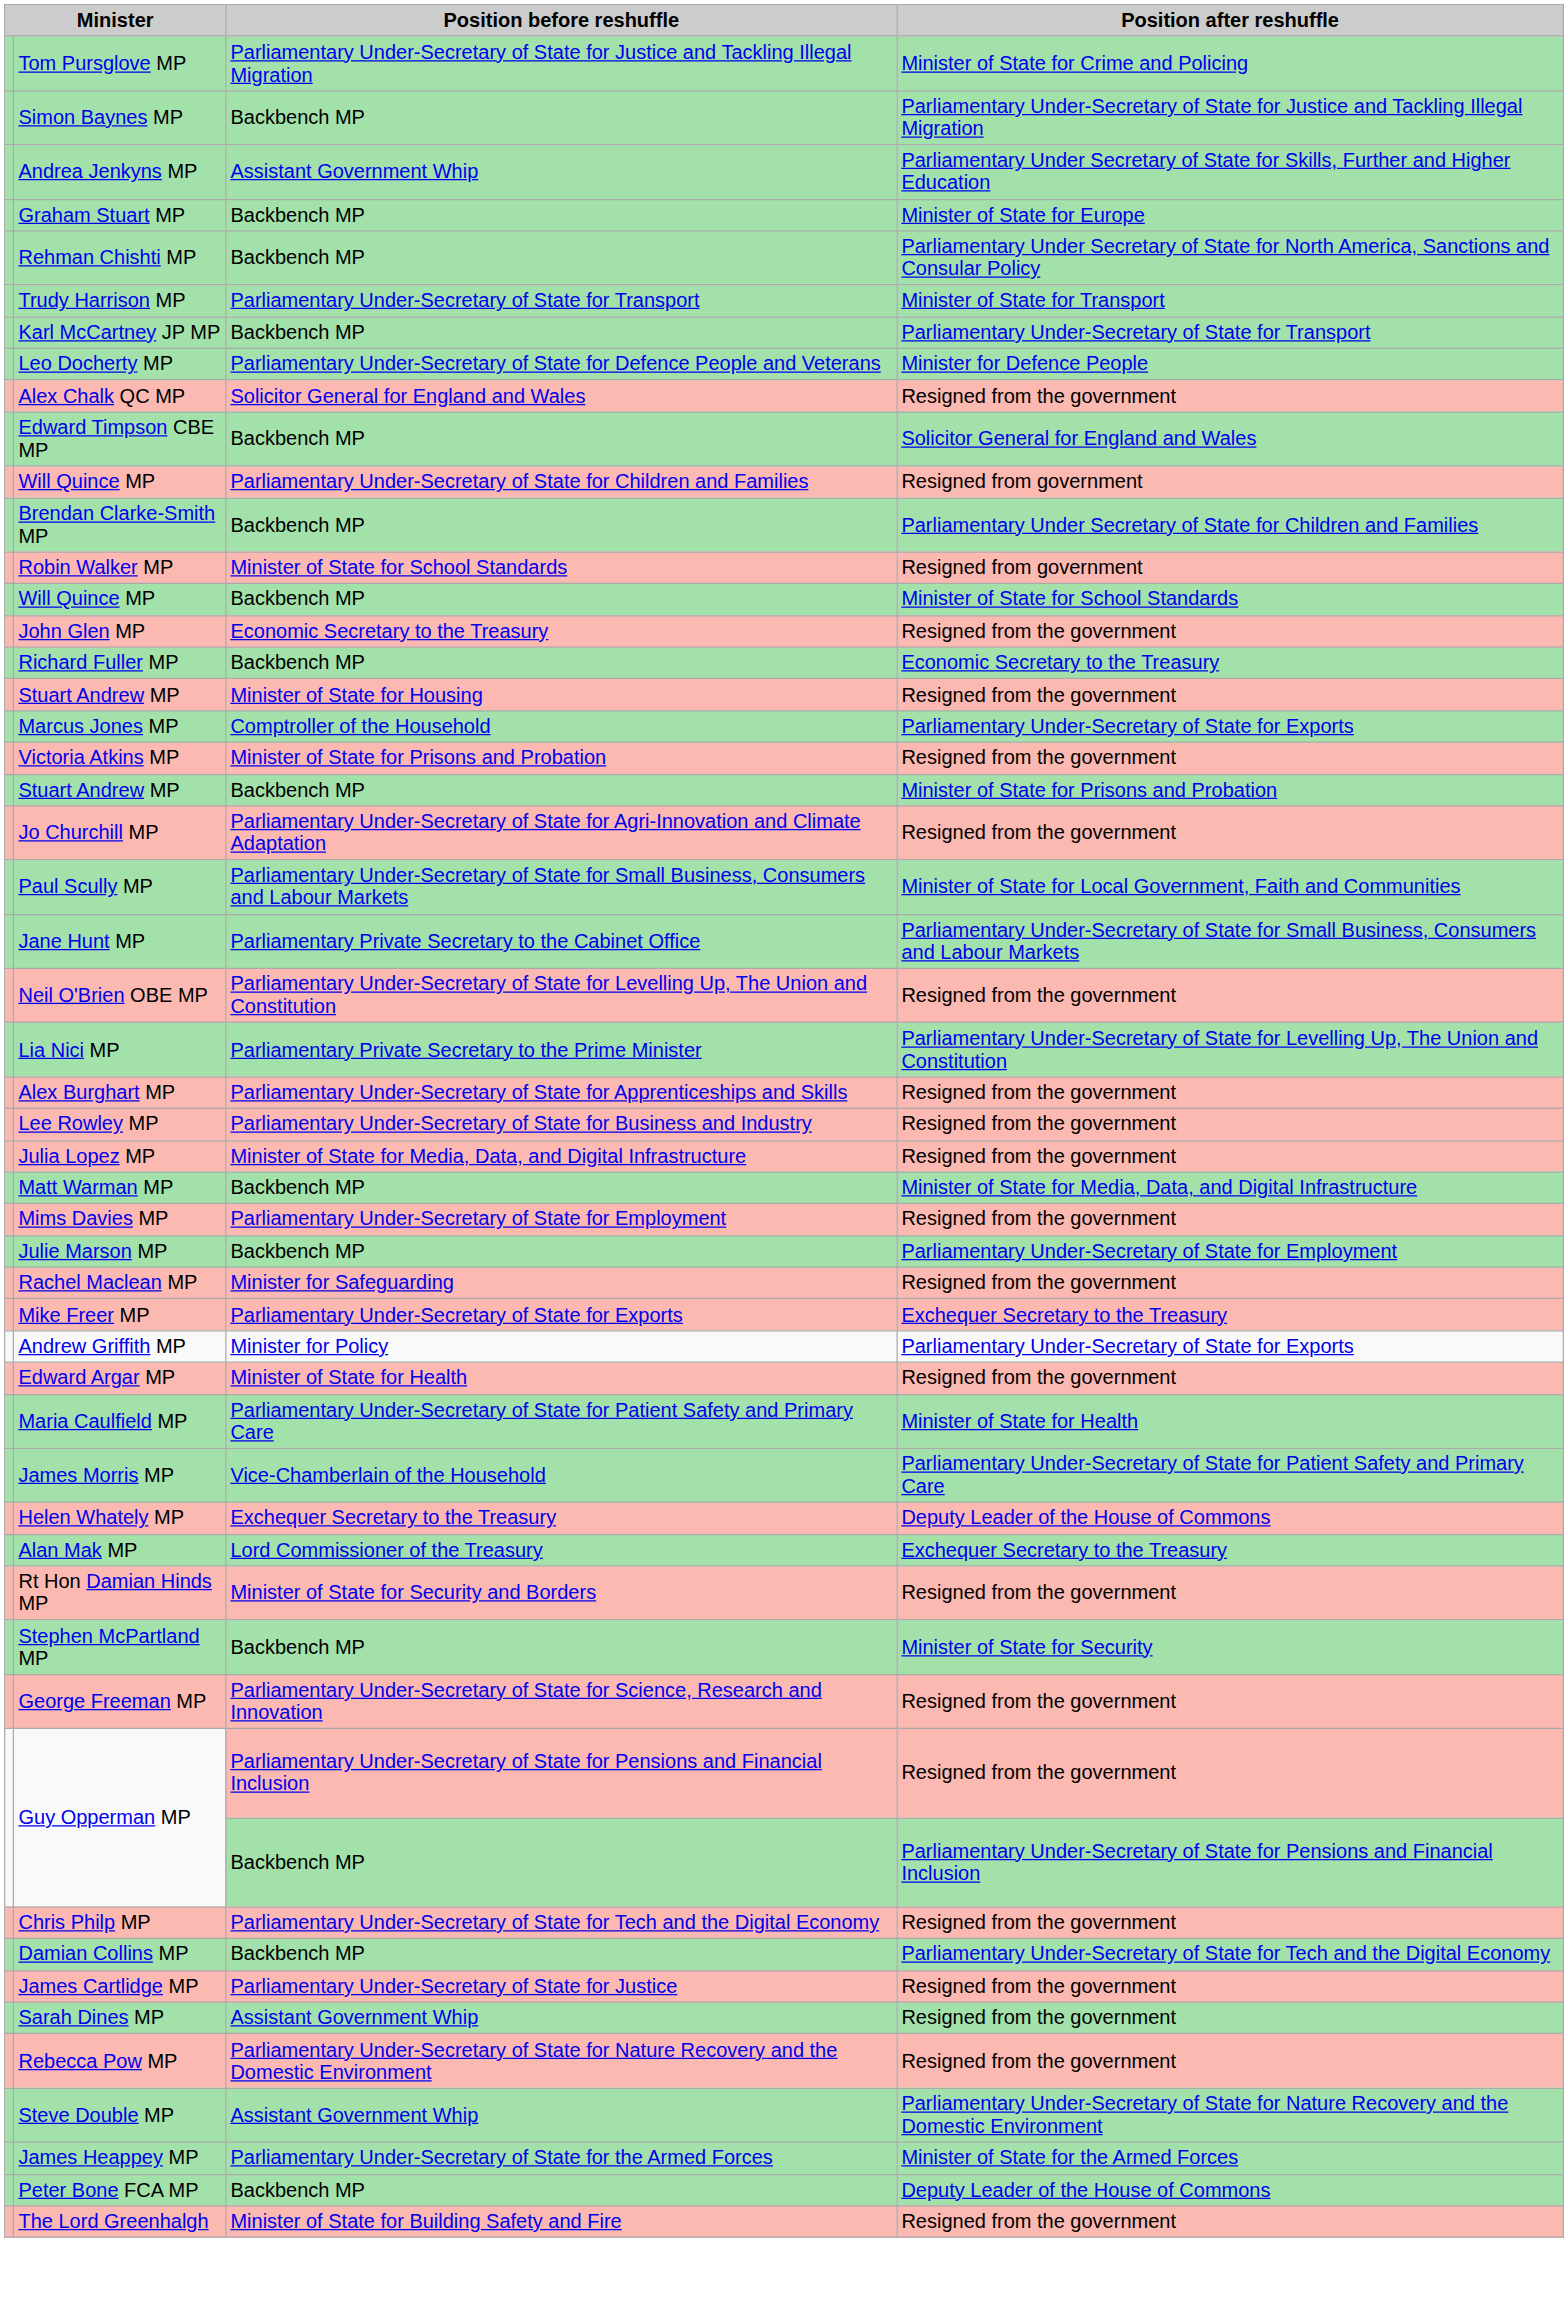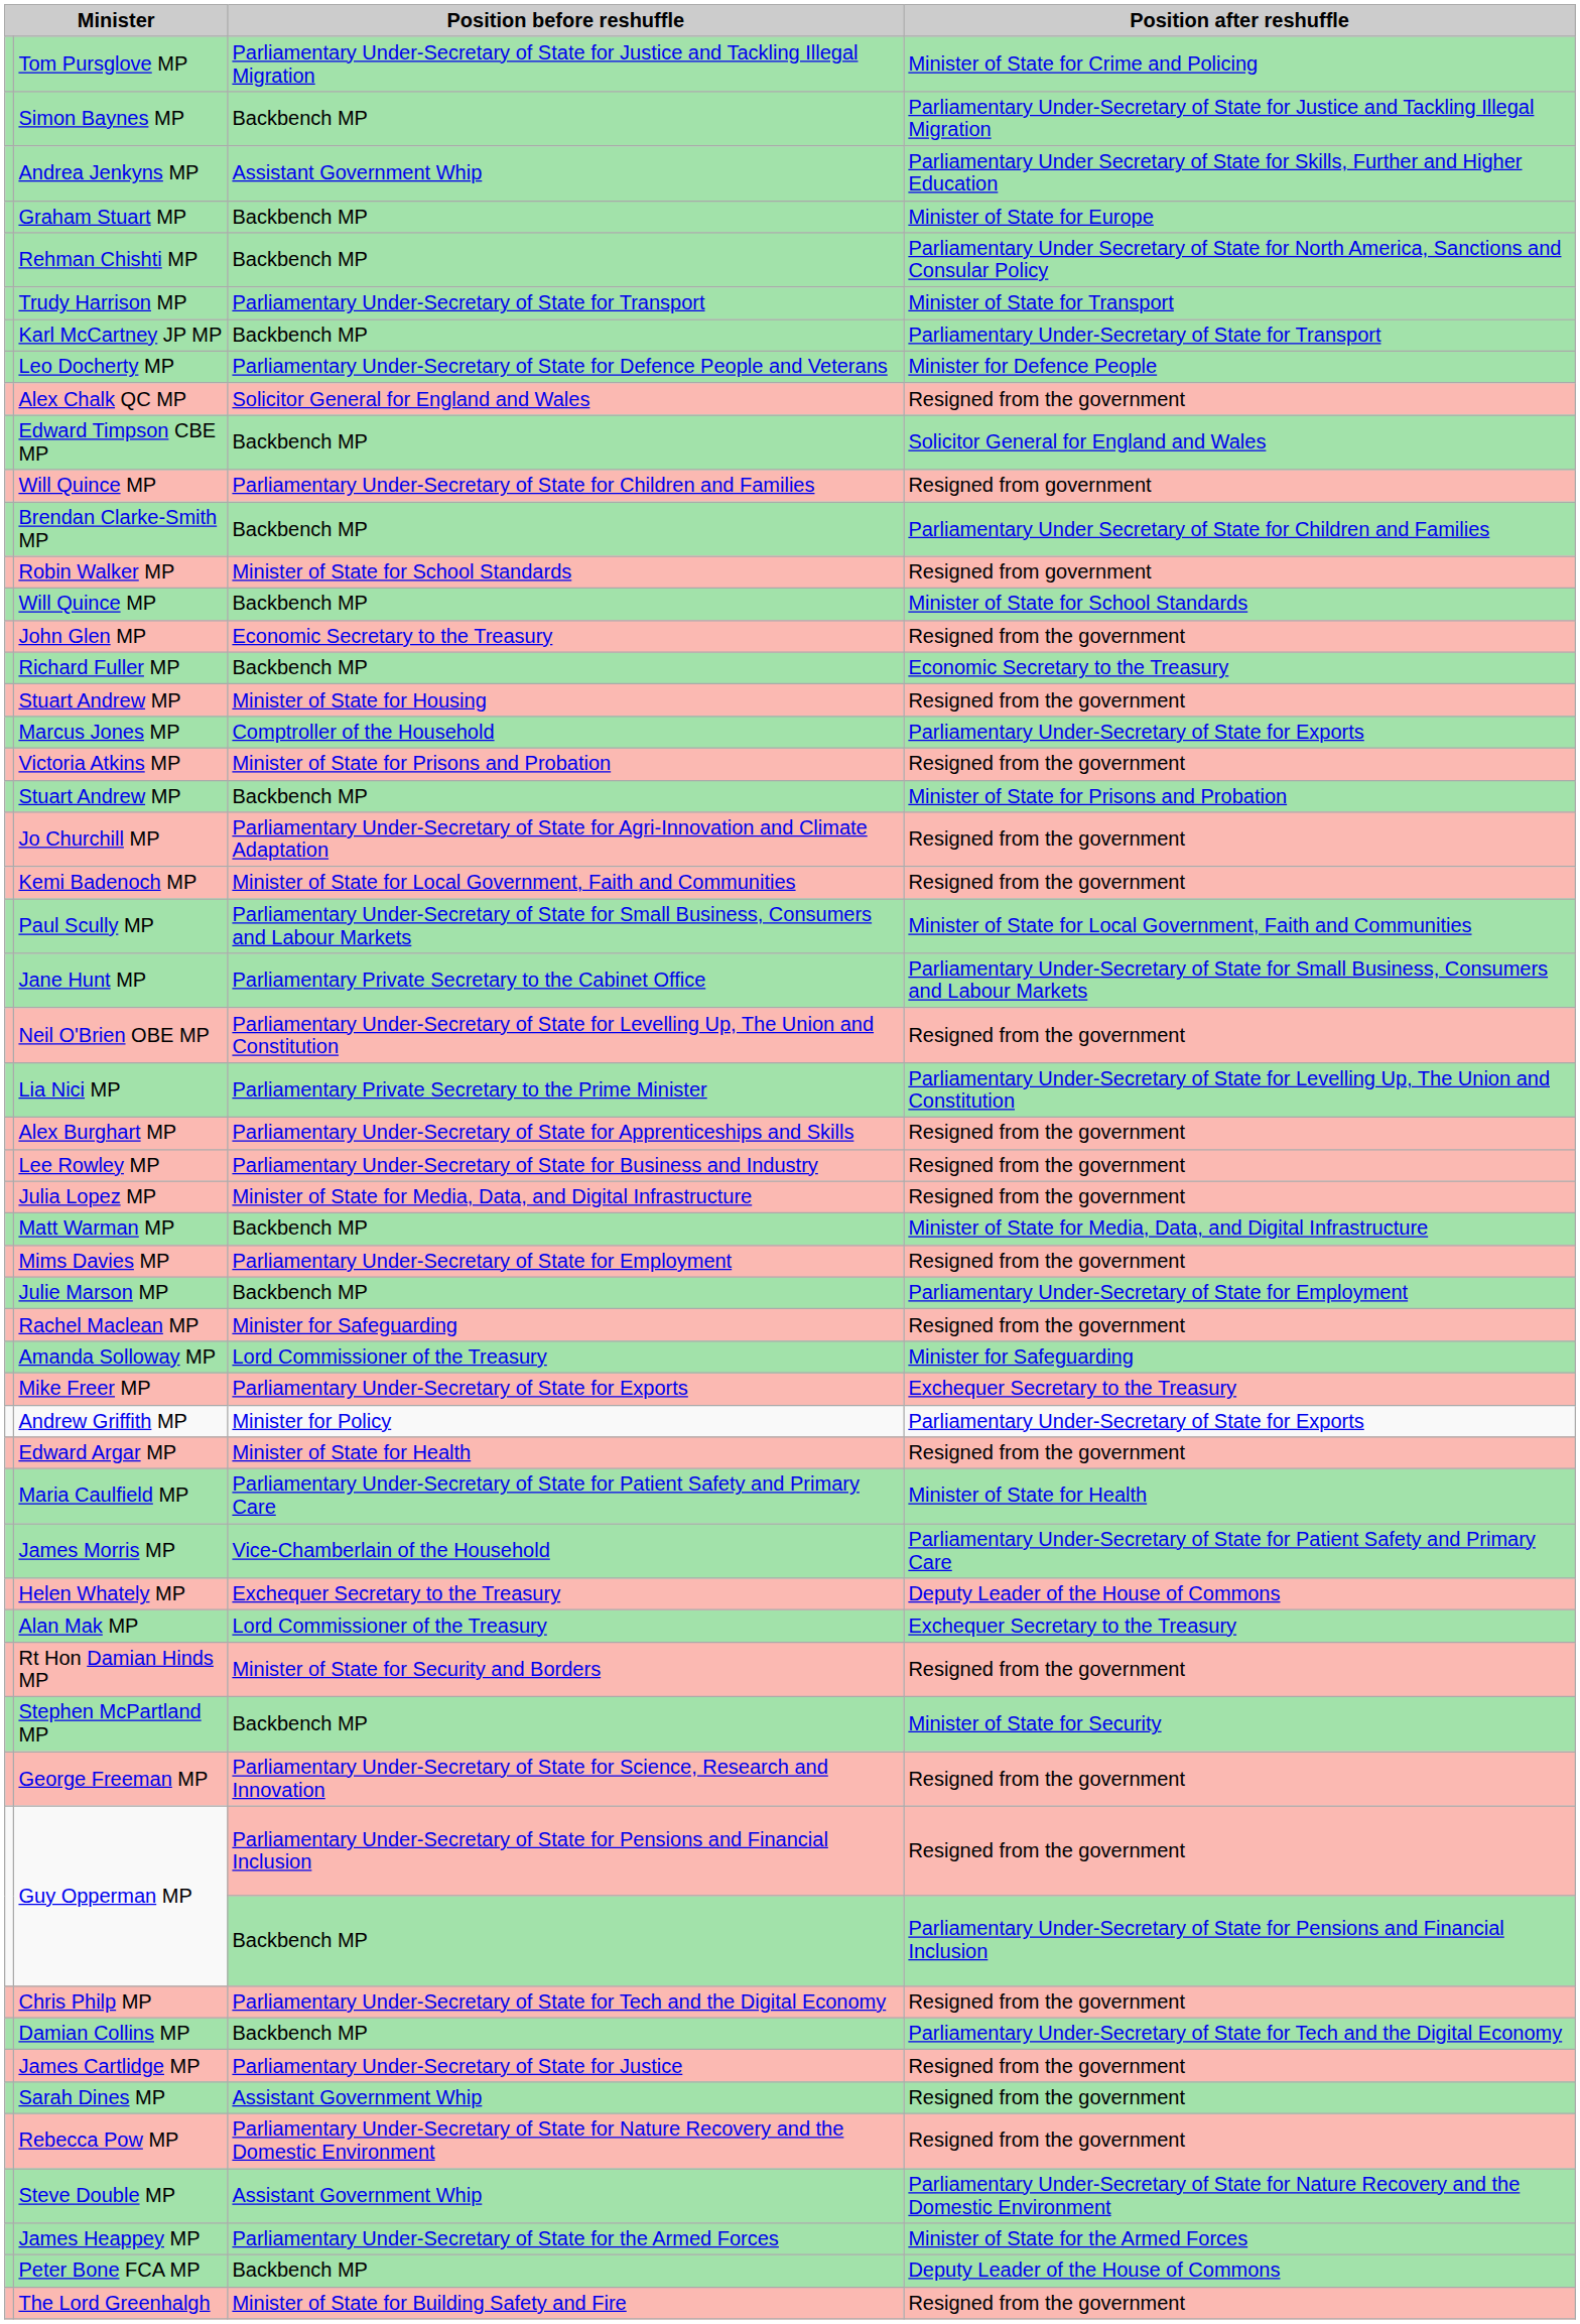+ row: Kemi Badenoch MP | Minister of State for Local Government, Faith and Communities | Resigned from the government
+ row: Amanda Solloway MP | Lord Commissioner of the Treasury | Minister for Safeguarding
